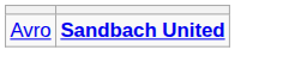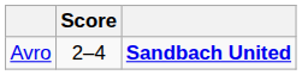+ column: Score | 2–4
